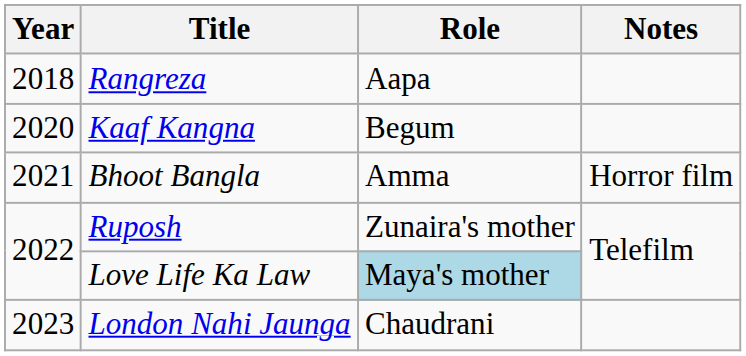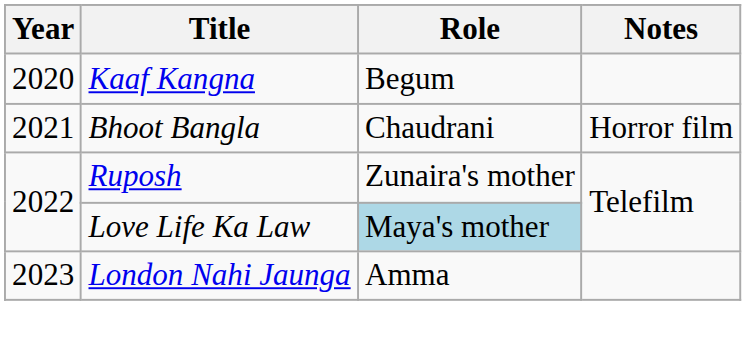- row: 2018 | Rangreza | Aapa
Bhoot Bangla | Role: Amma -> Chaudrani
London Nahi Jaunga | Role: Chaudrani -> Amma
